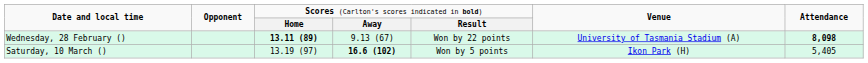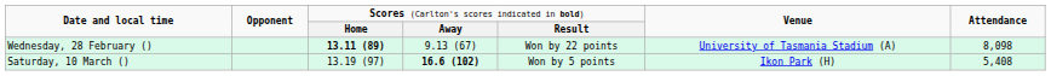Wednesday, 28 February () | column 7: bold -> normal
Saturday, 10 March () | column 7: 5,405 -> 5,408
